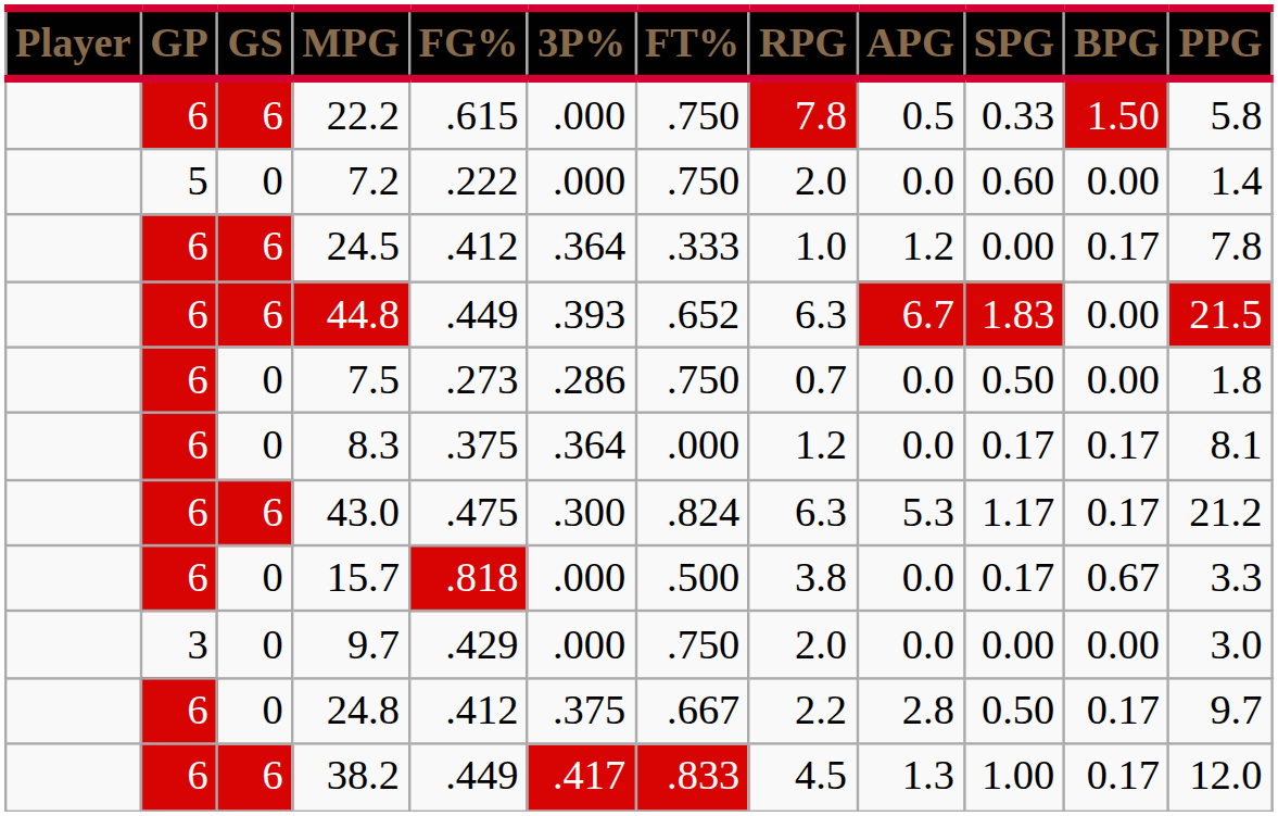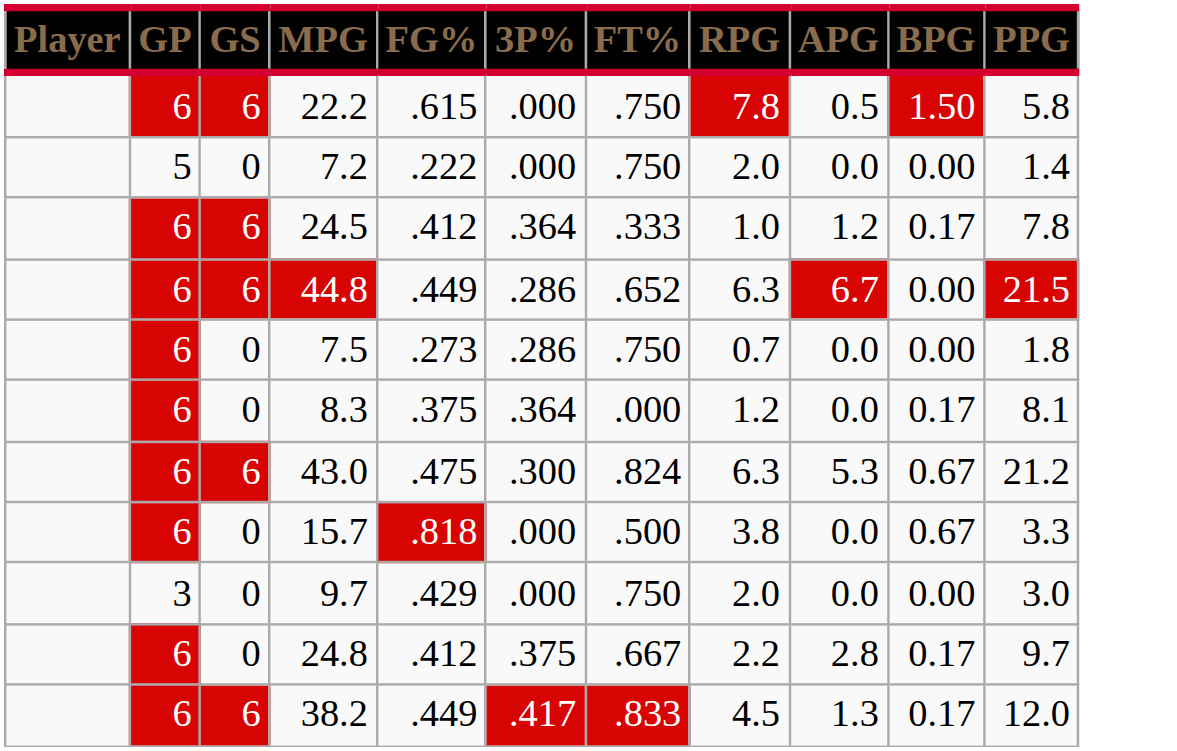- column: SPG | 0.33 | 0.60 | 0.00 | 1.83 | 0.50 | 0.17 | 1.17 | 0.17 | 0.00 | 0.50 | 1.00
44.8 | 3P%: .393 -> .286
43.0 | BPG: 0.17 -> 0.67
